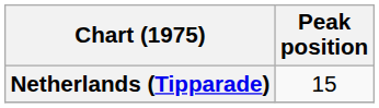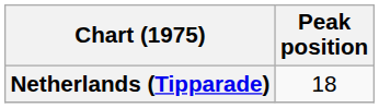Netherlands (Tipparade) | Peak position: 15 -> 18
